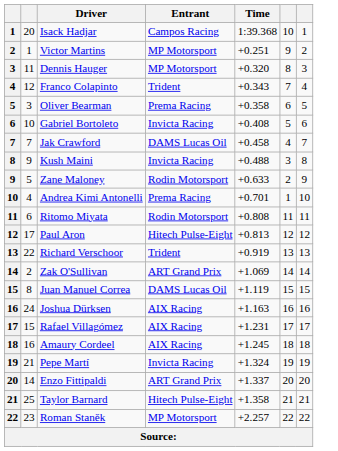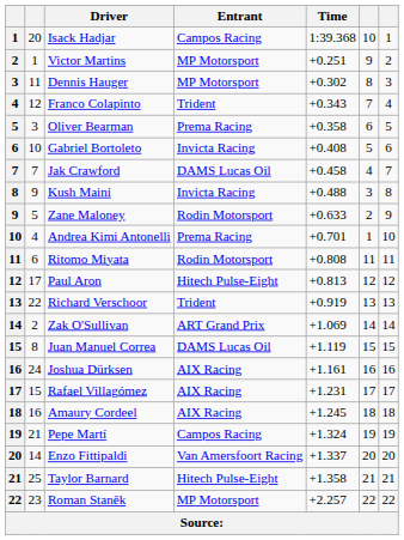Dennis Hauger | Time: +0.320 -> +0.302
Joshua Dürksen | Time: +1.163 -> +1.161
Pepe Martí | Entrant: Invicta Racing -> Campos Racing
Enzo Fittipaldi | Entrant: ART Grand Prix -> Van Amersfoort Racing
